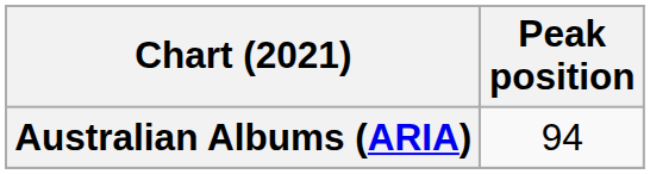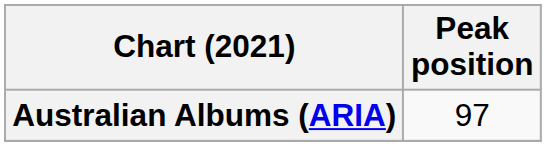Australian Albums (ARIA) | Peak position: 94 -> 97
